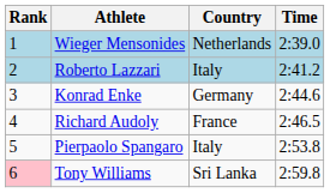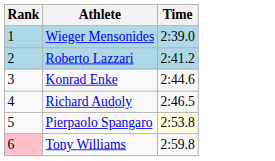- column: Country | Netherlands | Italy | Germany | France | Italy | Sri Lanka
Pierpaolo Spangaro | Time: no background -> lightyellow background
